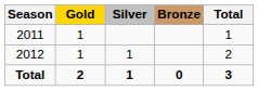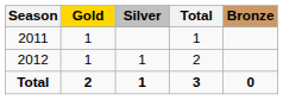columns swapped: Bronze <-> Total
